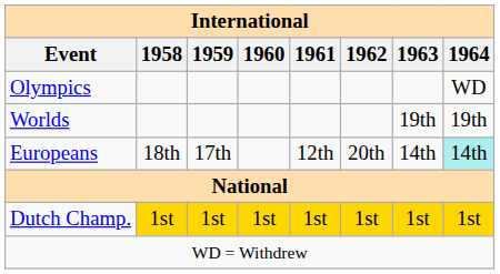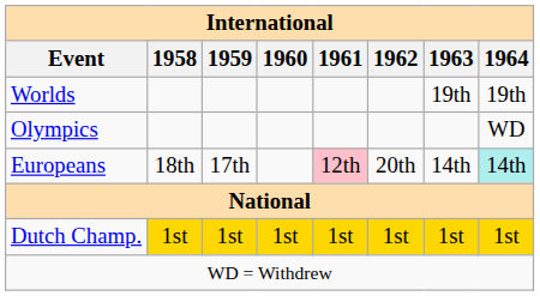rows swapped: Olympics <-> Worlds
Europeans | 1961: no background -> pink background
